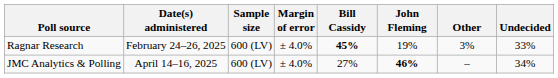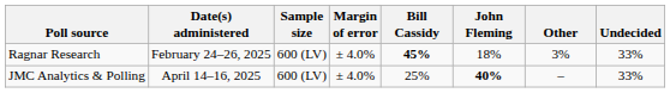Ragnar Research | John Fleming: 19% -> 18%
JMC Analytics & Polling | Bill Cassidy: 27% -> 25%
JMC Analytics & Polling | John Fleming: 46% -> 40%
JMC Analytics & Polling | Undecided: 34% -> 33%
